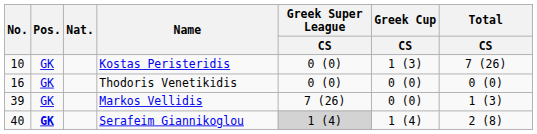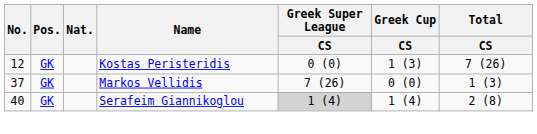Kostas Peristeridis | No.: 10 -> 12
- row: 16 | GK | Thodoris Venetikidis | 0 (0) | 0 (0) | 0 (0)
Markos Vellidis | No.: 39 -> 37
Serafeim Giannikoglou | Pos.: bold -> normal
